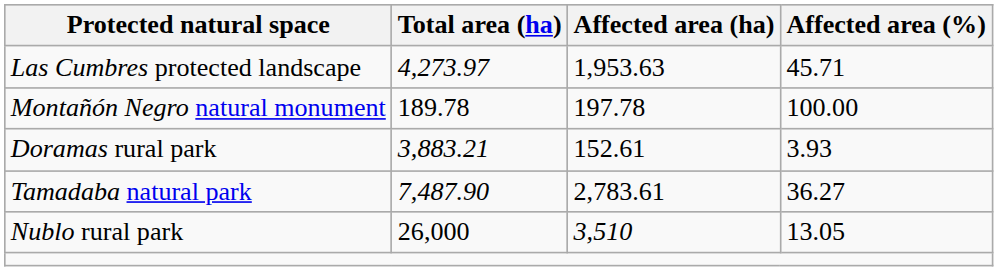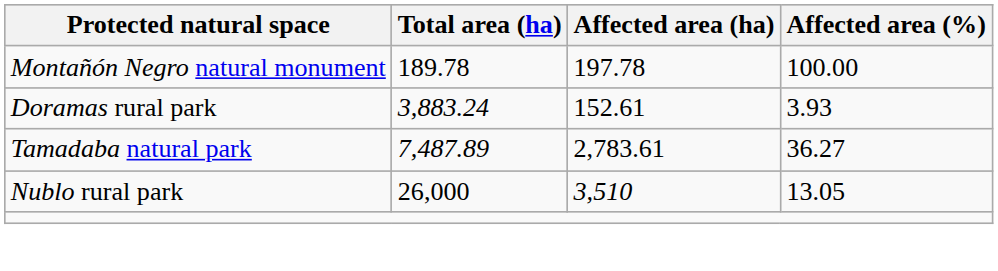- row: Las Cumbres protected landscape | 4,273.97 | 1,953.63 | 45.71
Doramas rural park | Total area (ha): 3,883.21 -> 3,883.24
Tamadaba natural park | Total area (ha): 7,487.90 -> 7,487.89
